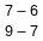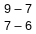rows swapped: 9 – 7 <-> 7 – 6
